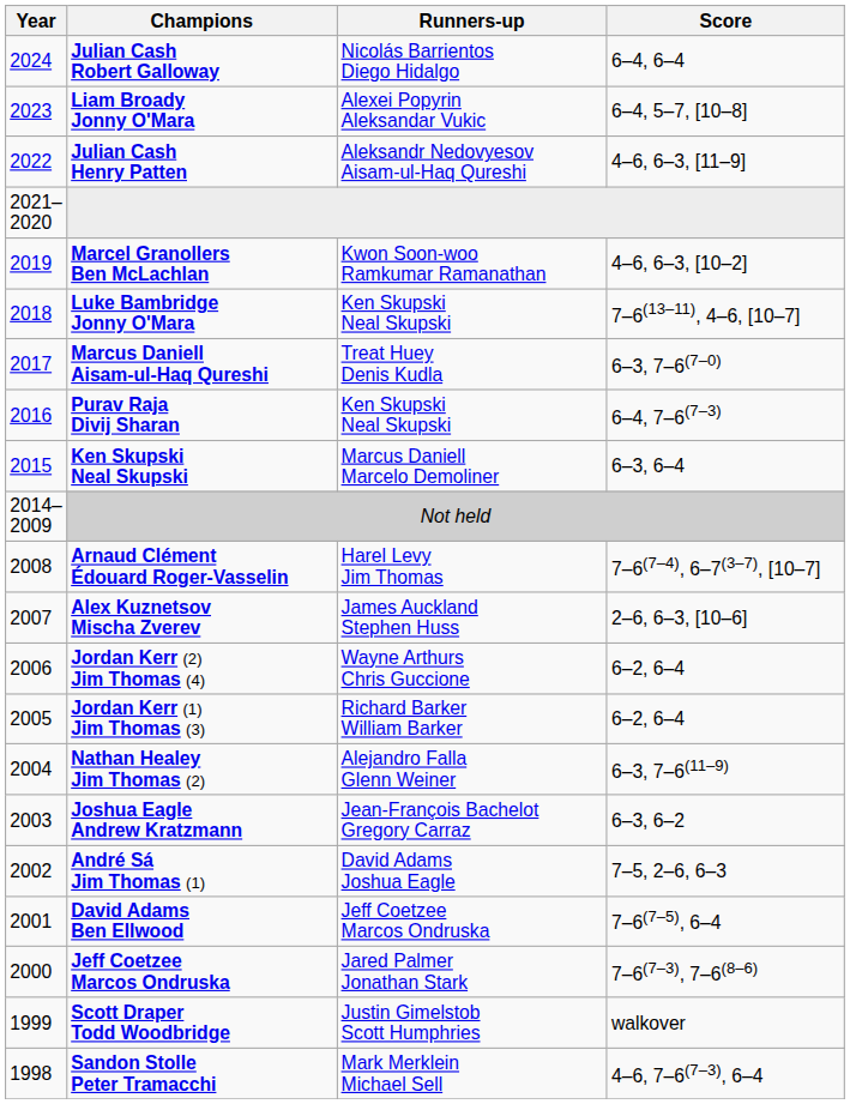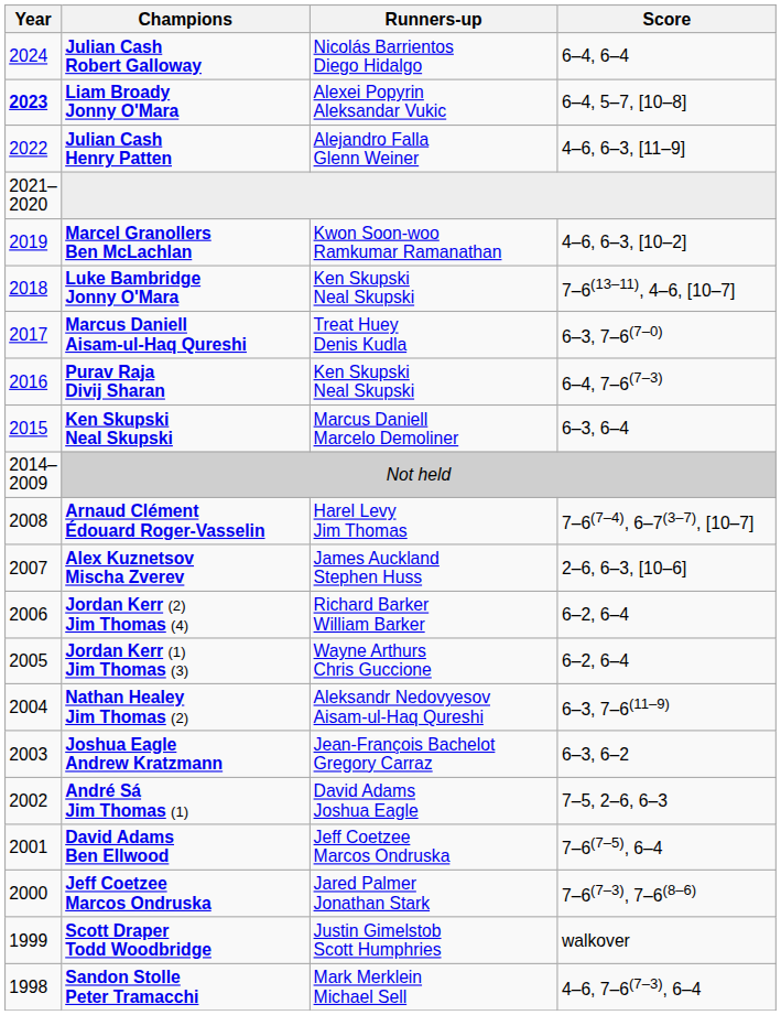Liam Broady Jonny O'Mara | Year: normal -> bold
Julian Cash Henry Patten | Runners-up: Aleksandr Nedovyesov Aisam-ul-Haq Qureshi -> Alejandro Falla Glenn Weiner
Jordan Kerr (2) Jim Thomas (4) | Runners-up: Wayne Arthurs Chris Guccione -> Richard Barker William Barker
Jordan Kerr (1) Jim Thomas (3) | Runners-up: Richard Barker William Barker -> Wayne Arthurs Chris Guccione
Nathan Healey Jim Thomas (2) | Runners-up: Alejandro Falla Glenn Weiner -> Aleksandr Nedovyesov Aisam-ul-Haq Qureshi
